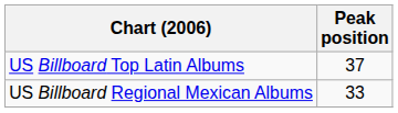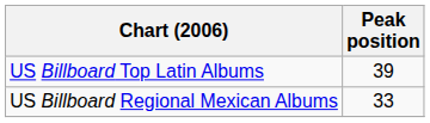US Billboard Top Latin Albums | Peak position: 37 -> 39
